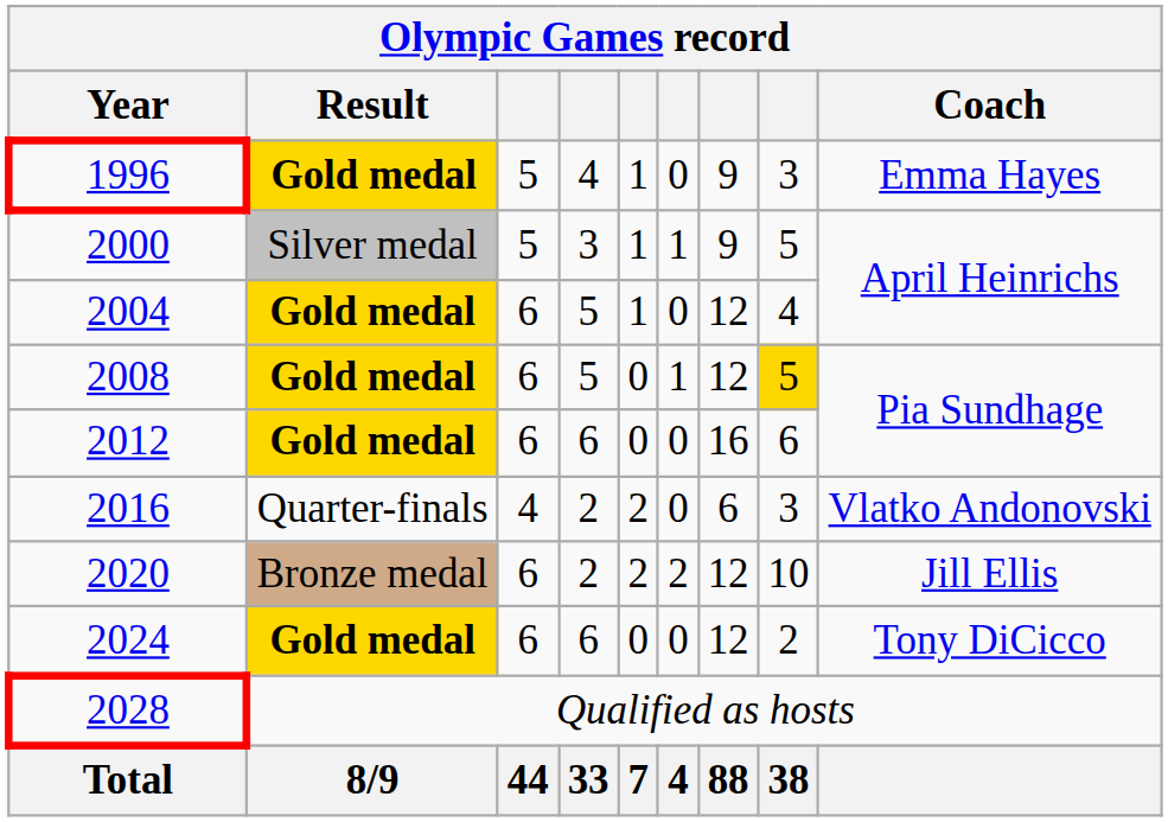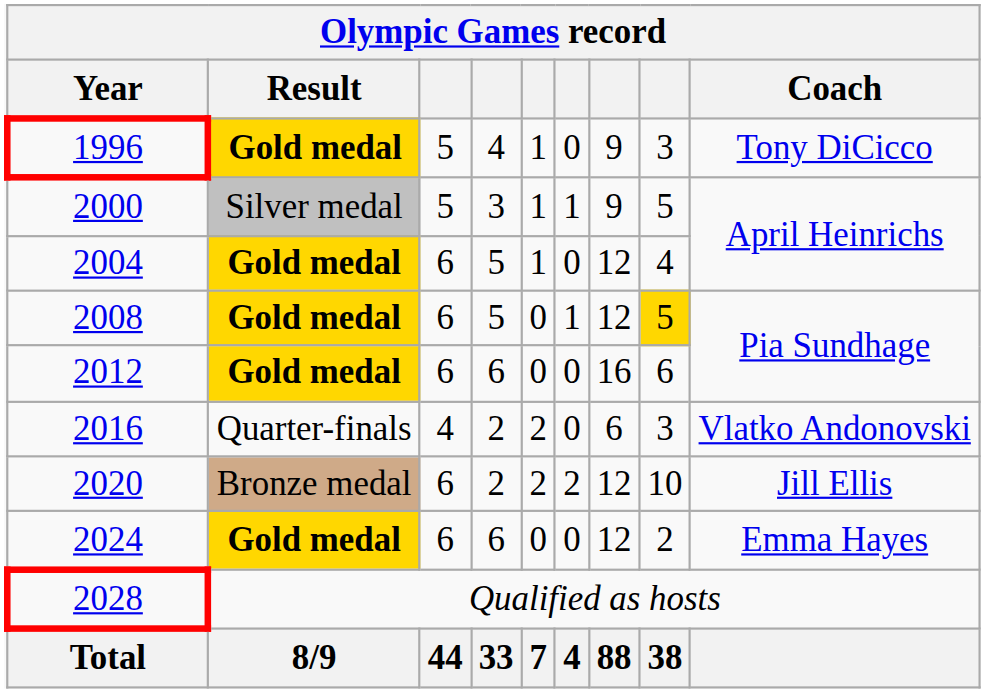1996 | Coach: Emma Hayes -> Tony DiCicco
2024 | Coach: Tony DiCicco -> Emma Hayes
